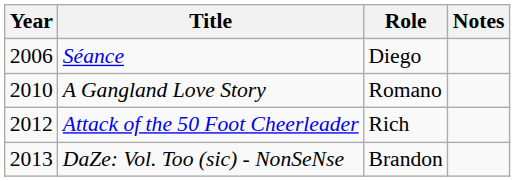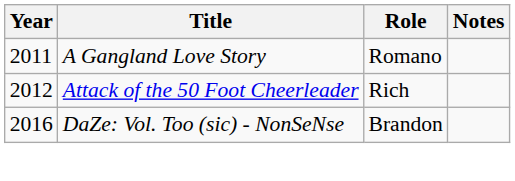- row: 2006 | Séance | Diego
A Gangland Love Story | Year: 2010 -> 2011
DaZe: Vol. Too (sic) - NonSeNse | Year: 2013 -> 2016
